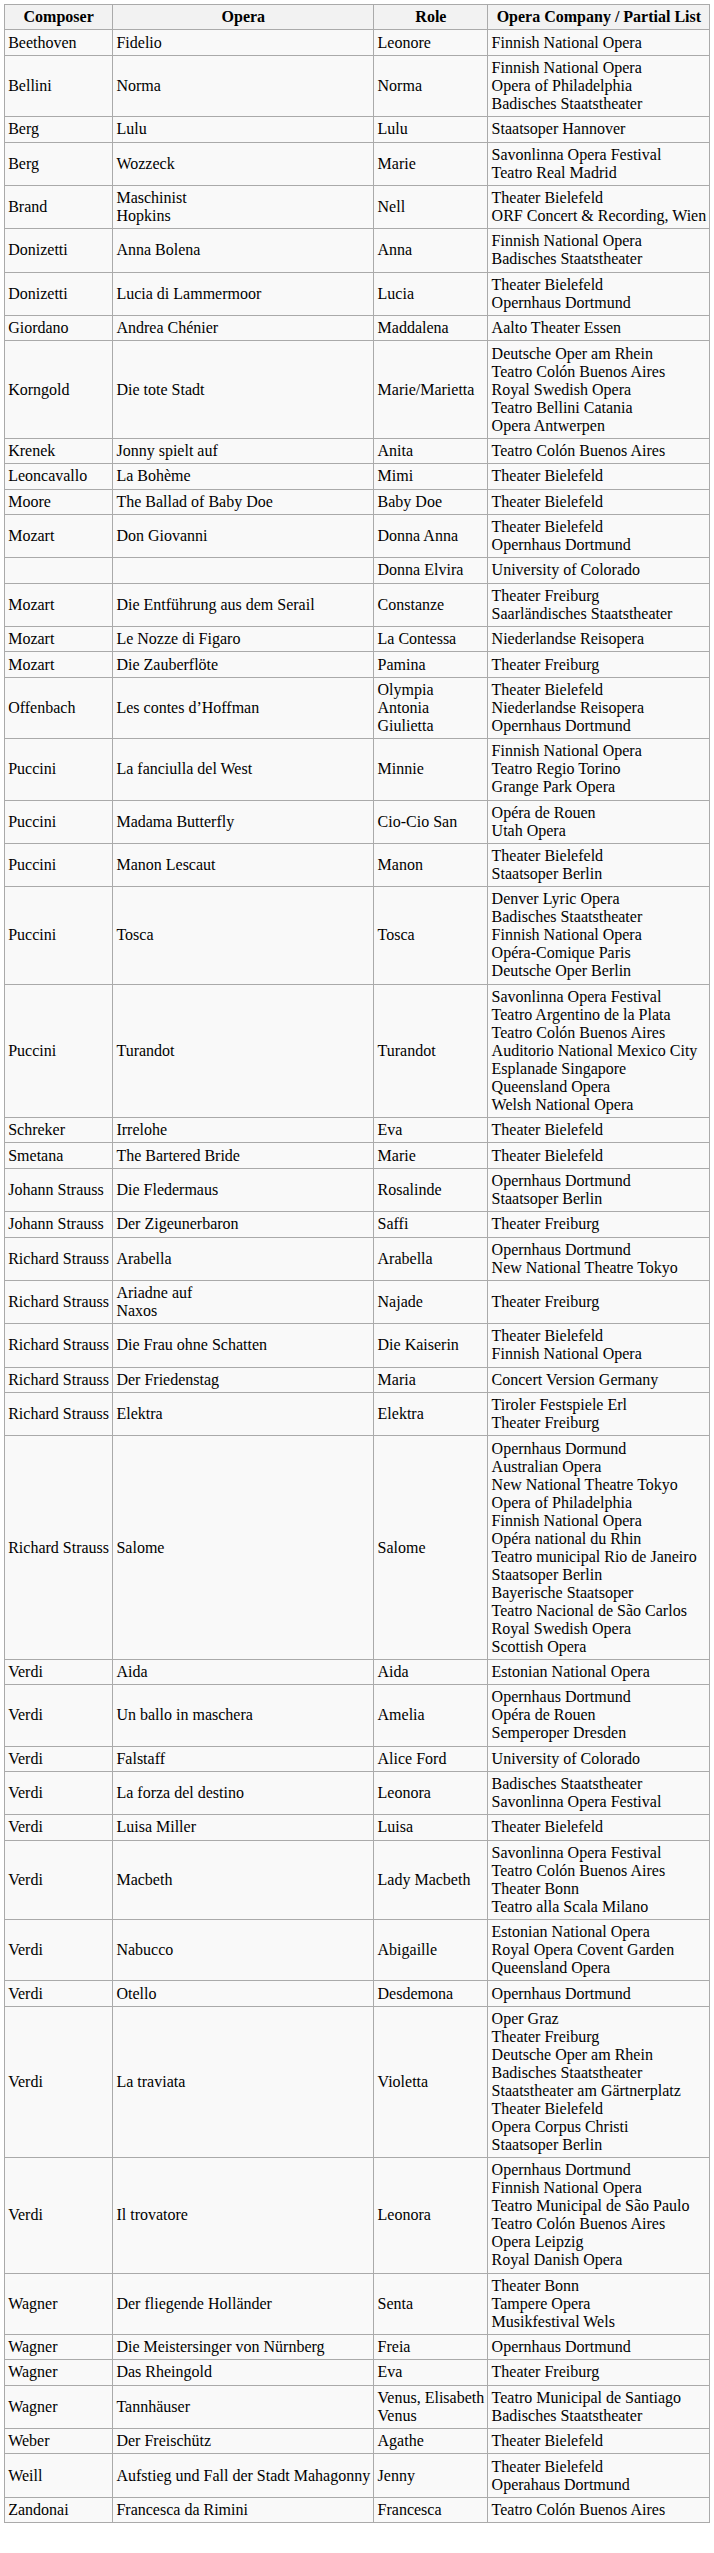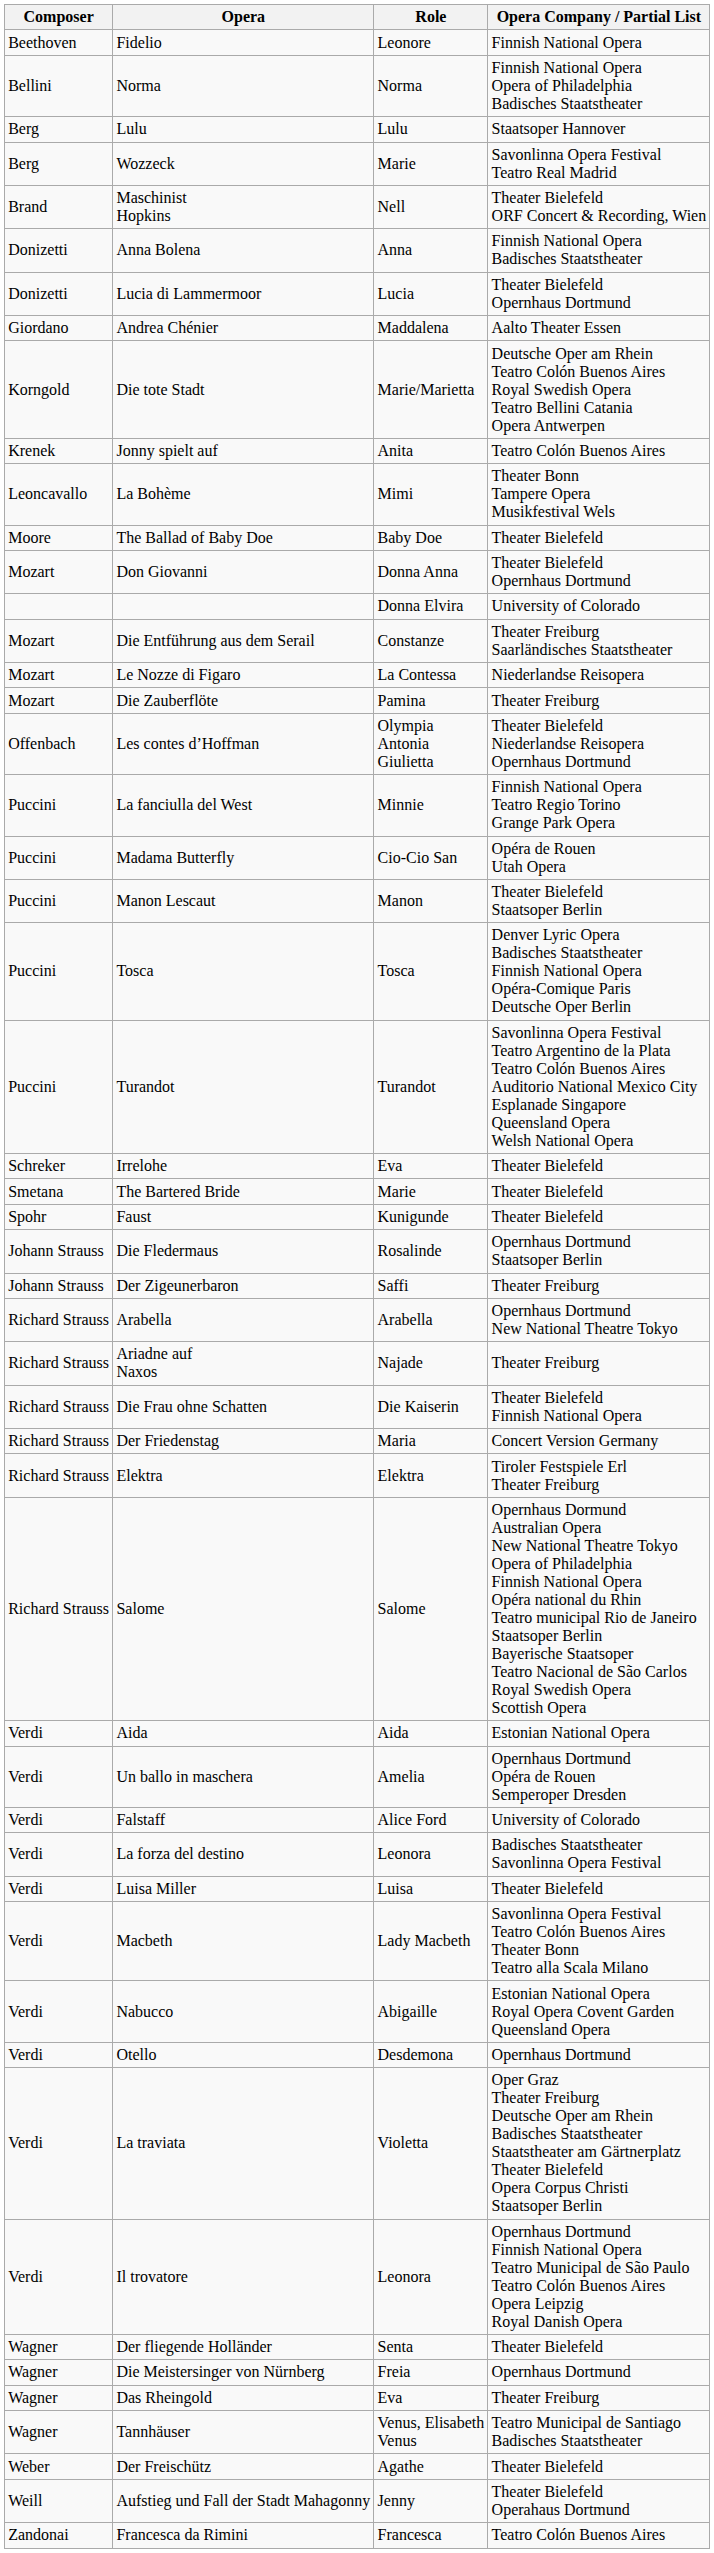La Bohème | Opera Company / Partial List: Theater Bielefeld -> Theater Bonn Tampere Opera Musikfestival Wels
+ row: Spohr | Faust | Kunigunde | Theater Bielefeld
Der fliegende Holländer | Opera Company / Partial List: Theater Bonn Tampere Opera Musikfestival Wels -> Theater Bielefeld
